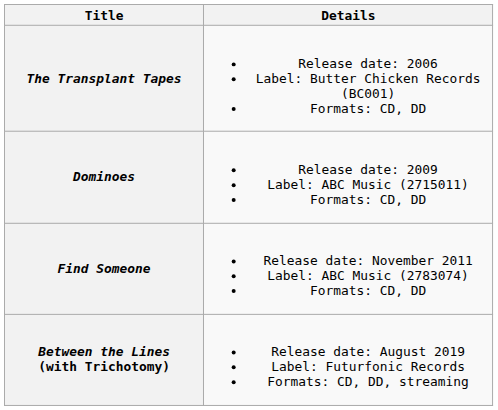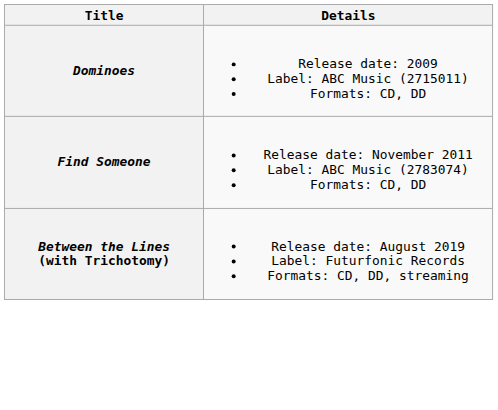- row: The Transplant Tapes | Release date: 2006 Label: Butter Chicken Records (BC001) Formats: CD, DD
